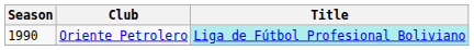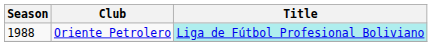Oriente Petrolero | Season: 1990 -> 1988
